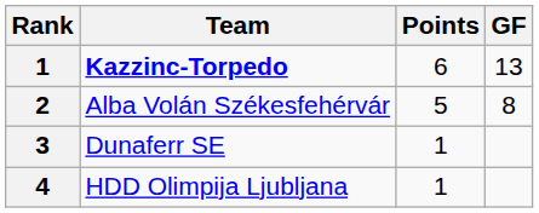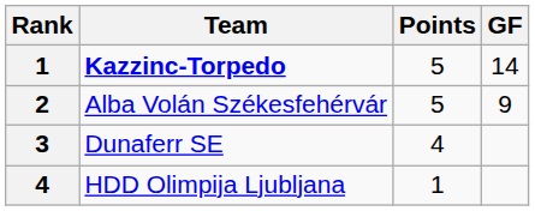Kazzinc-Torpedo | Points: 6 -> 5
Kazzinc-Torpedo | GF: 13 -> 14
Alba Volán Székesfehérvár | GF: 8 -> 9
Dunaferr SE | Points: 1 -> 4
